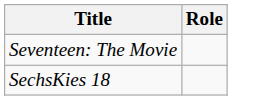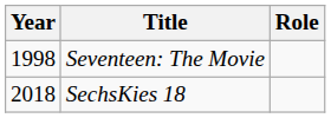+ column: Year | 1998 | 2018
